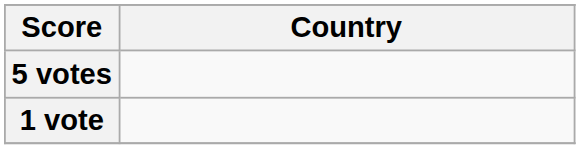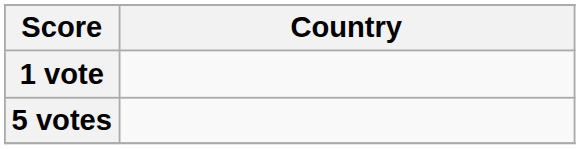rows swapped: 5 votes <-> 1 vote
